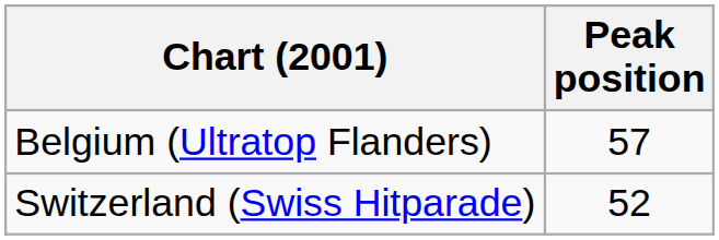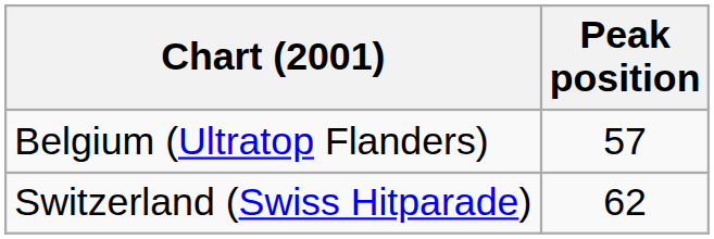Switzerland (Swiss Hitparade) | Peak position: 52 -> 62
